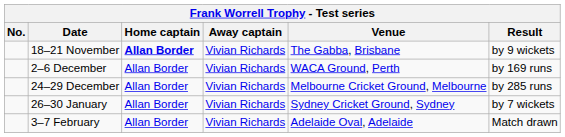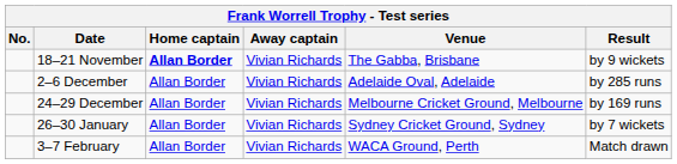2–6 December | Venue: WACA Ground, Perth -> Adelaide Oval, Adelaide
2–6 December | Result: by 169 runs -> by 285 runs
24–29 December | Result: by 285 runs -> by 169 runs
3–7 February | Venue: Adelaide Oval, Adelaide -> WACA Ground, Perth
